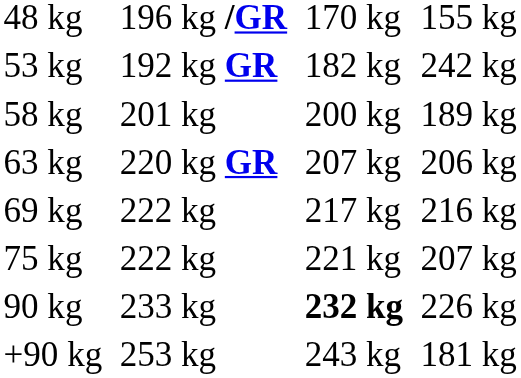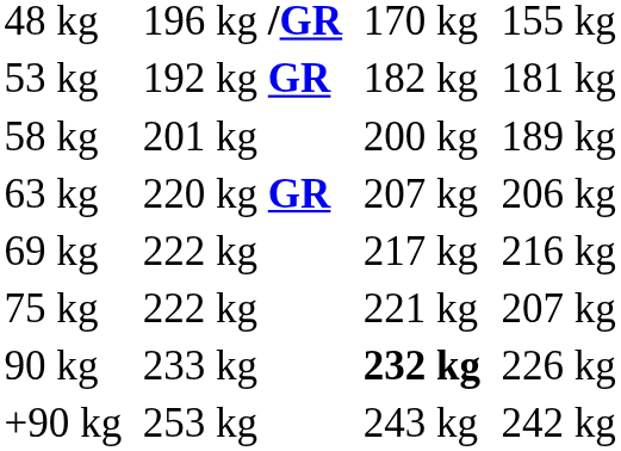53 kg | column 7: 242 kg -> 181 kg
+90 kg | column 7: 181 kg -> 242 kg
